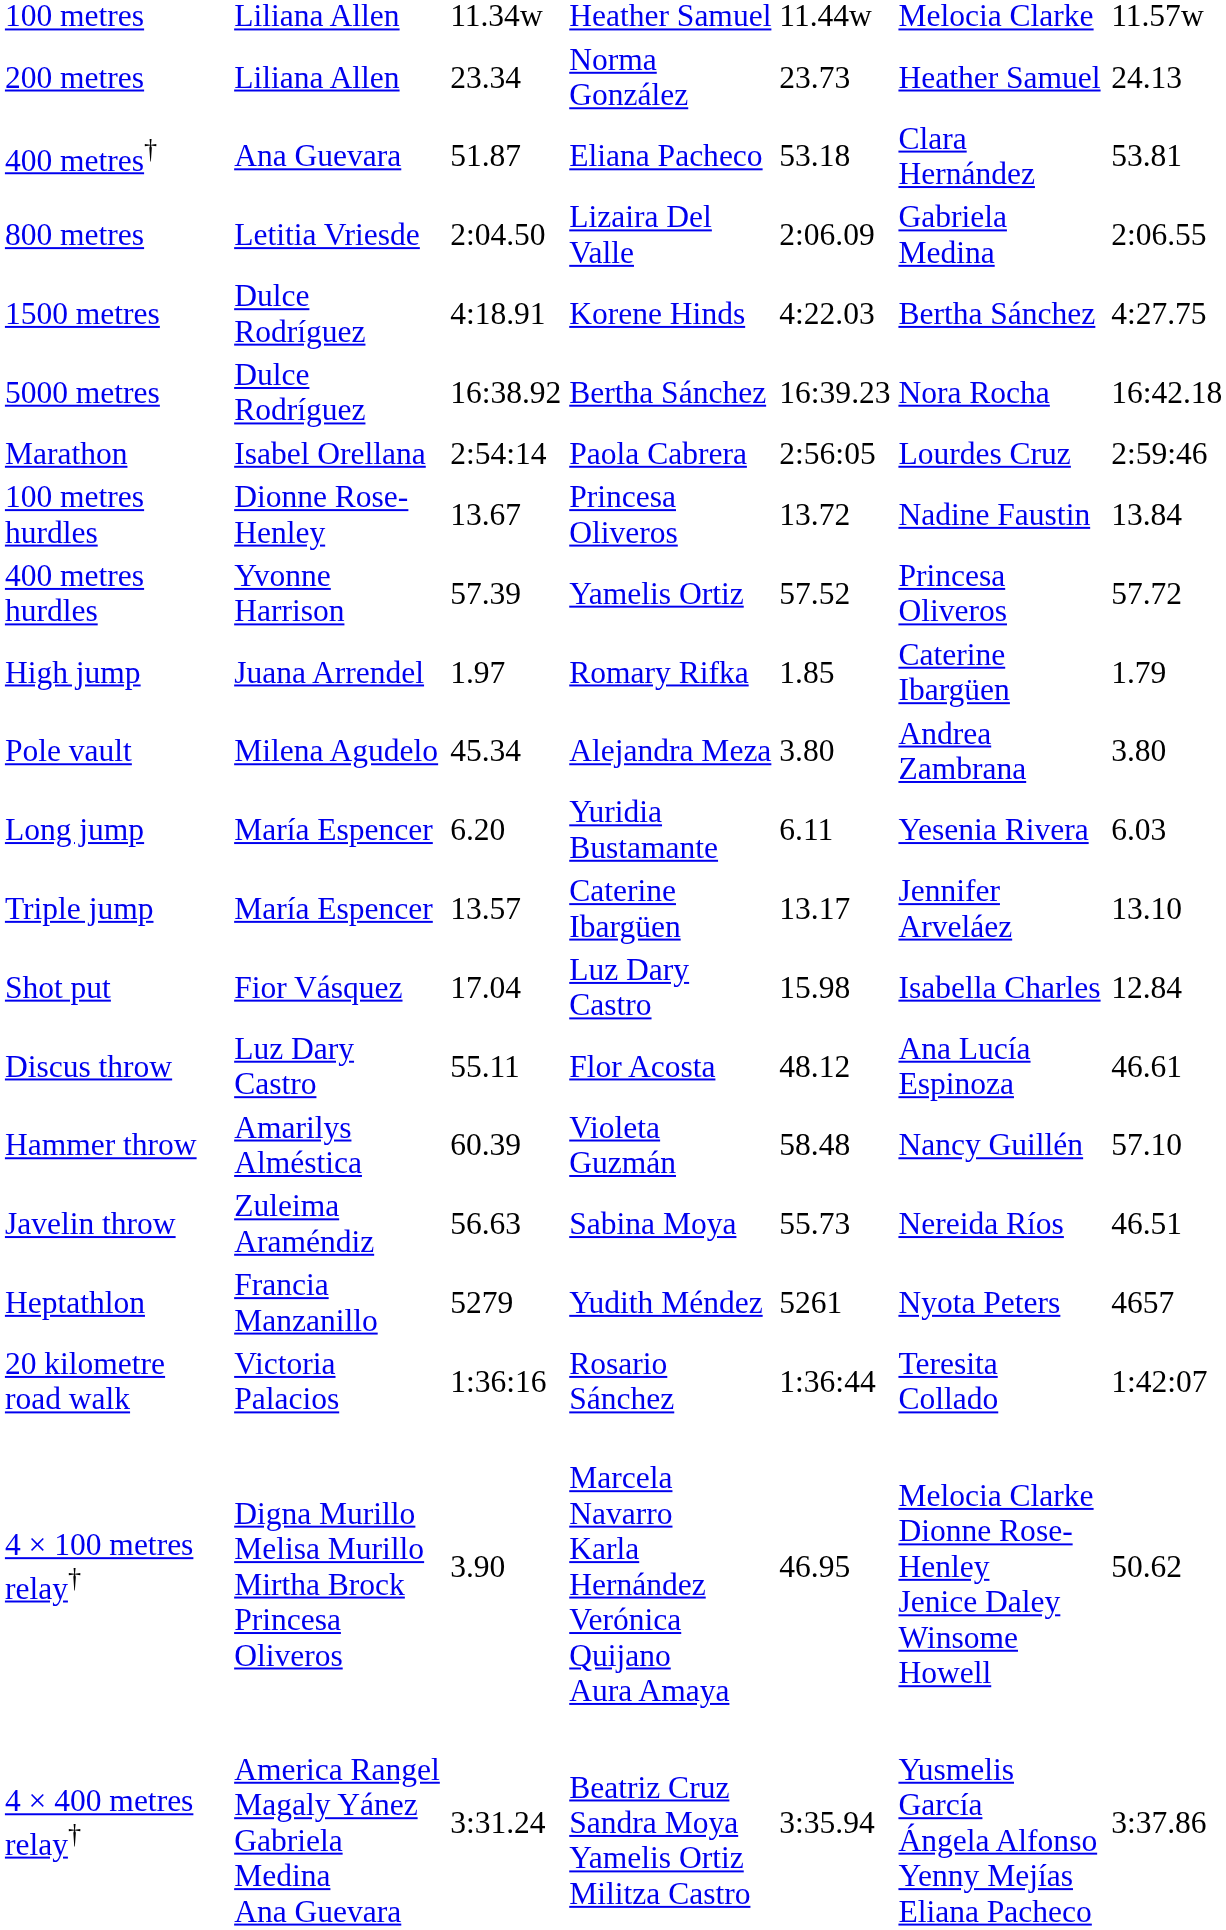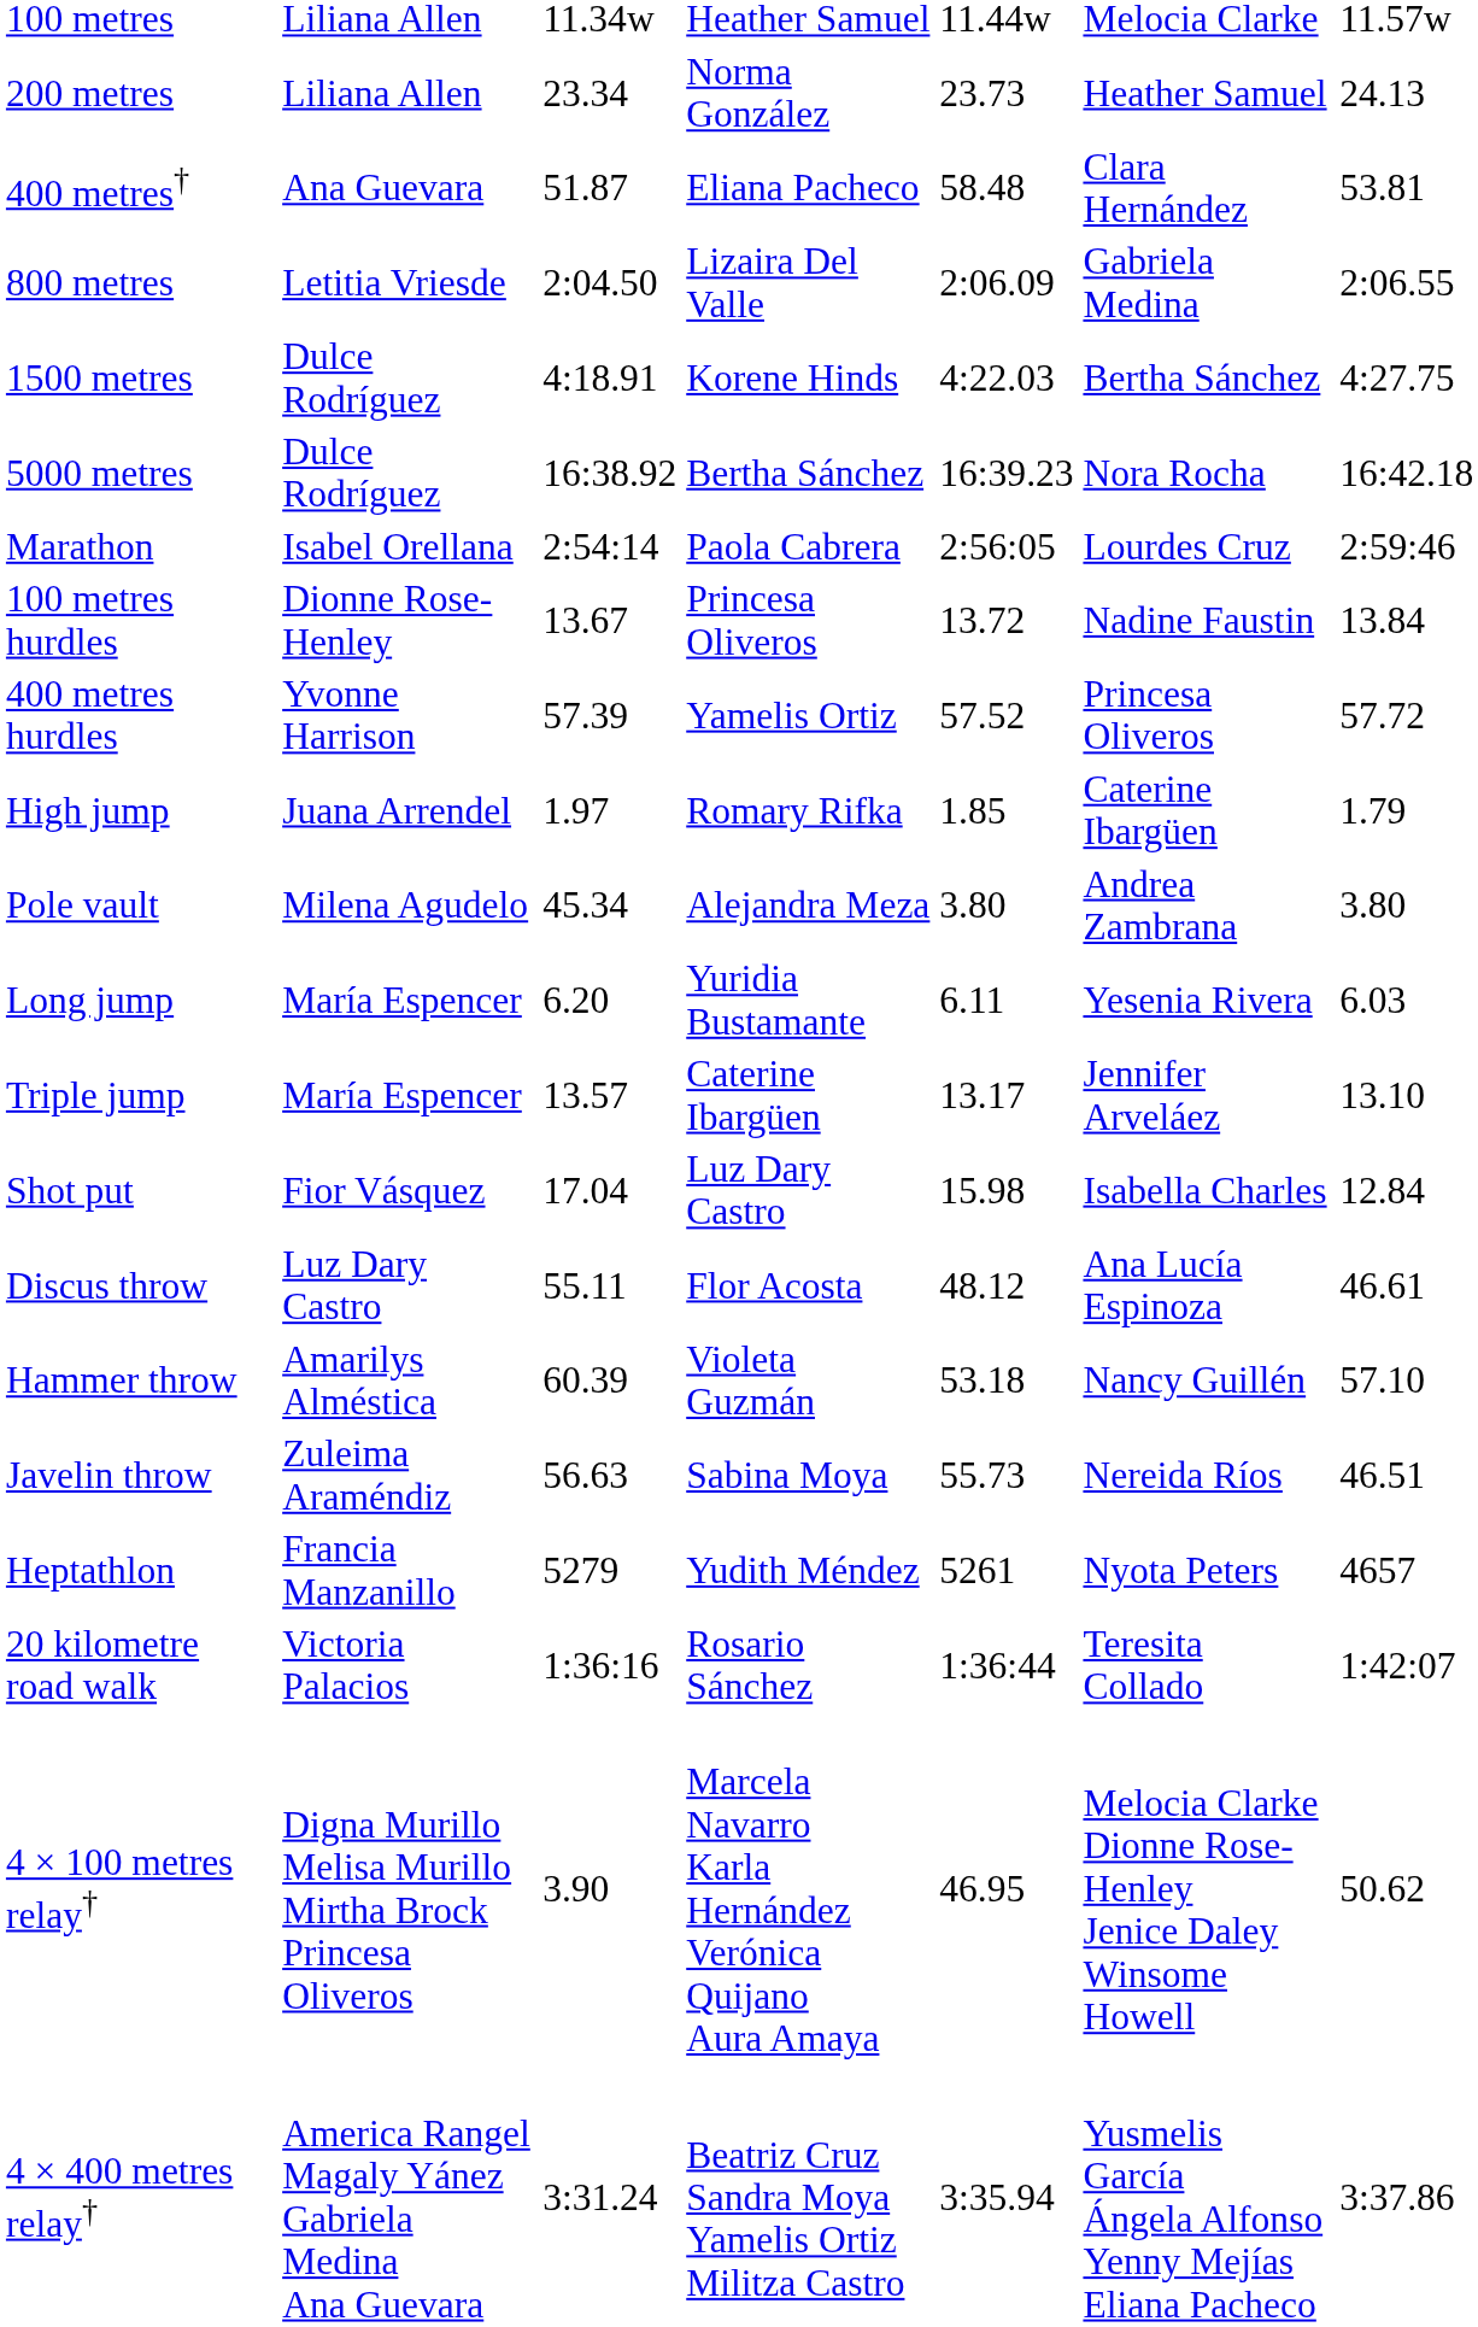400 metres† | column 5: 53.18 -> 58.48
Hammer throw | column 5: 58.48 -> 53.18
